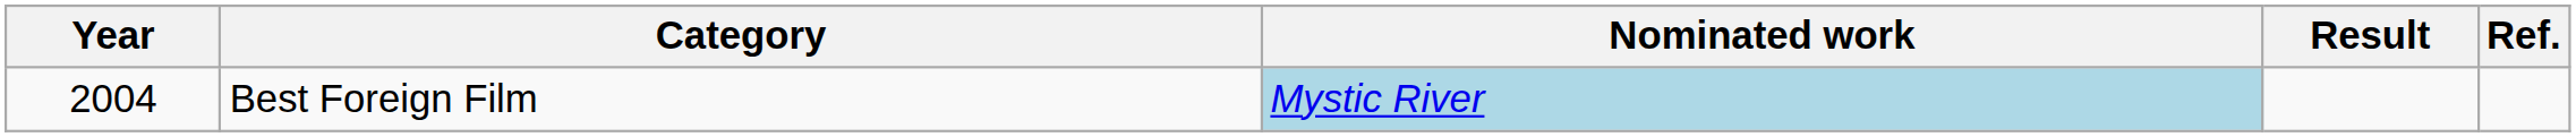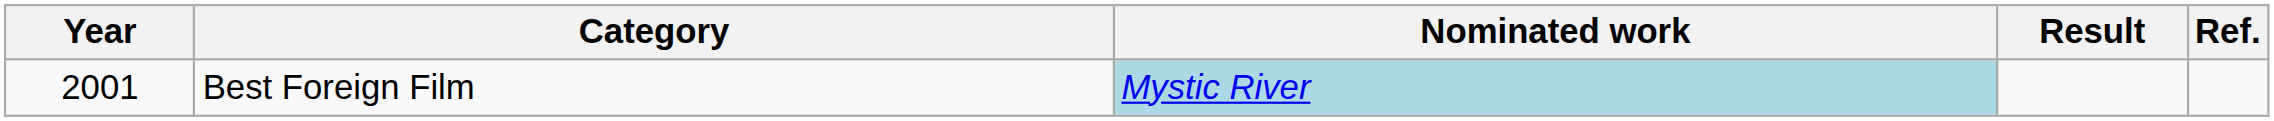Best Foreign Film | Year: 2004 -> 2001
